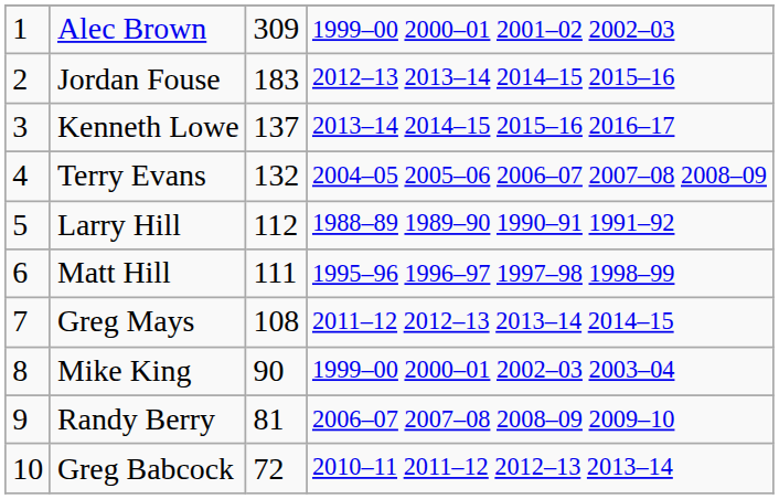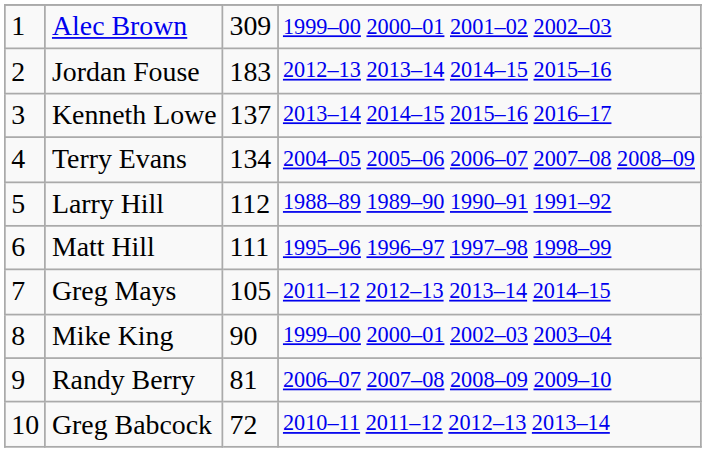Terry Evans | column 3: 132 -> 134
Greg Mays | column 3: 108 -> 105
